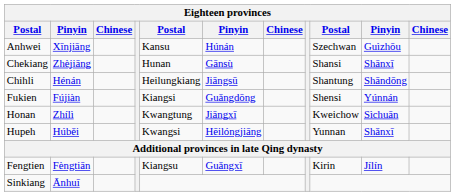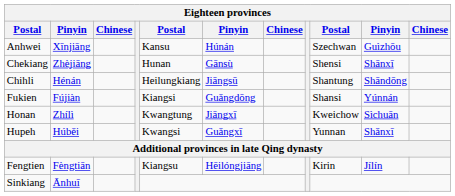Chekiang | column 9: Shansi -> Shensi
Fukien | column 9: Shensi -> Shansi
Hupeh | column 6: Hēilóngjiāng -> Guǎngxī
Fengtien | column 6: Guǎngxī -> Hēilóngjiāng
